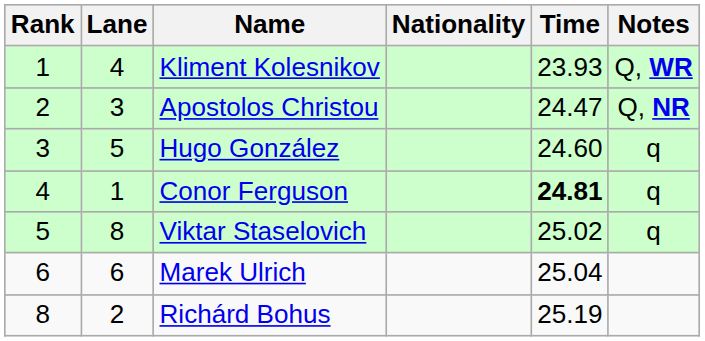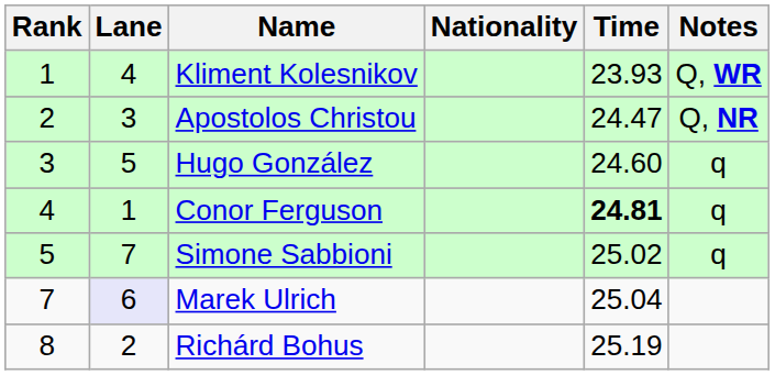+ row: 5 | 7 | Simone Sabbioni | 25.02 | q
- row: 5 | 8 | Viktar Staselovich | 25.02 | q
Marek Ulrich | Rank: 6 -> 7
Marek Ulrich | Lane: no background -> lavender background
